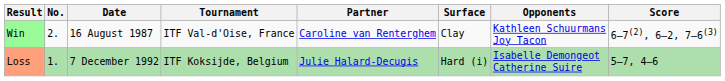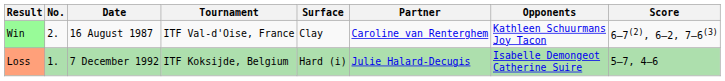columns swapped: Surface <-> Partner
